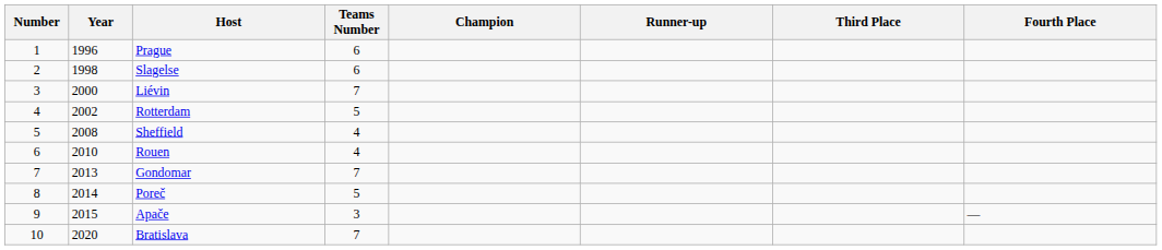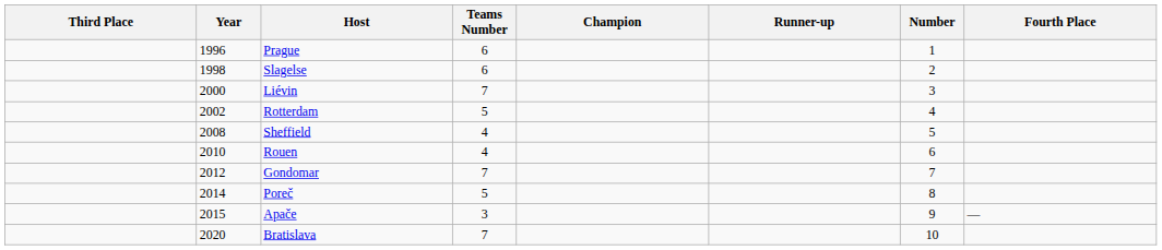columns swapped: Number <-> Third Place
Gondomar | Year: 2013 -> 2012
